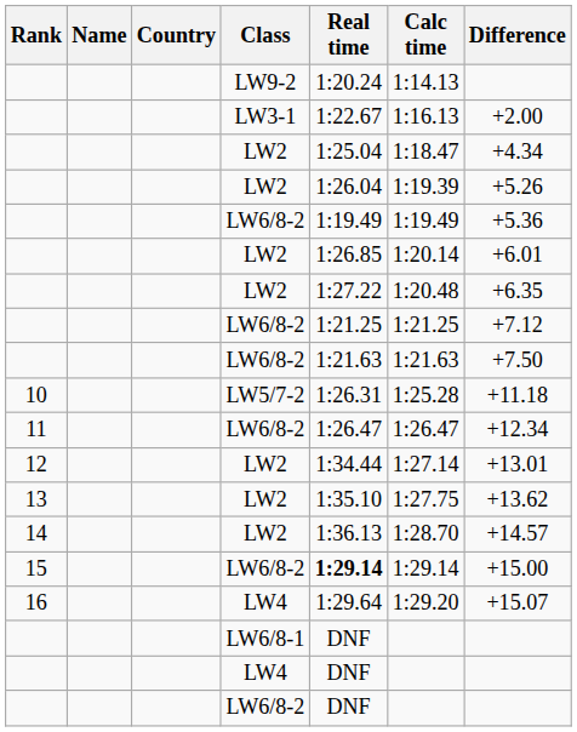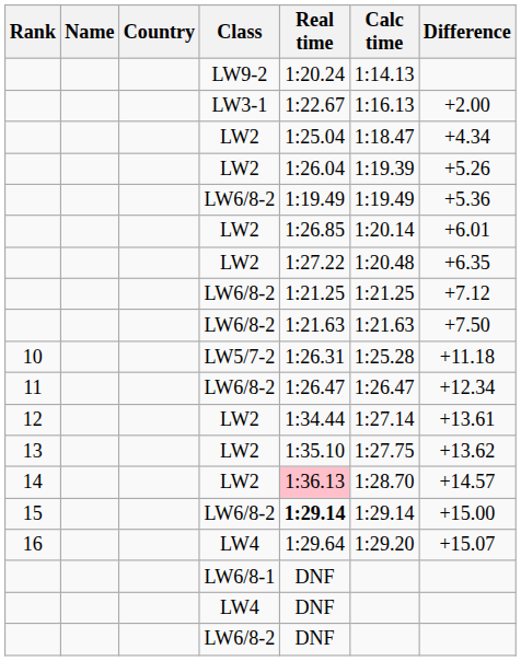12 | Difference: +13.01 -> +13.61
14 | Real time: no background -> pink background
